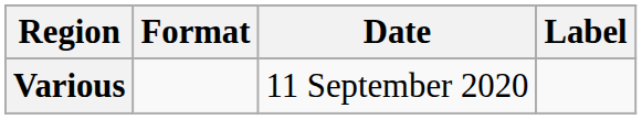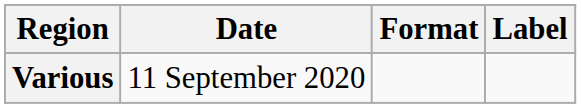columns swapped: Date <-> Format
